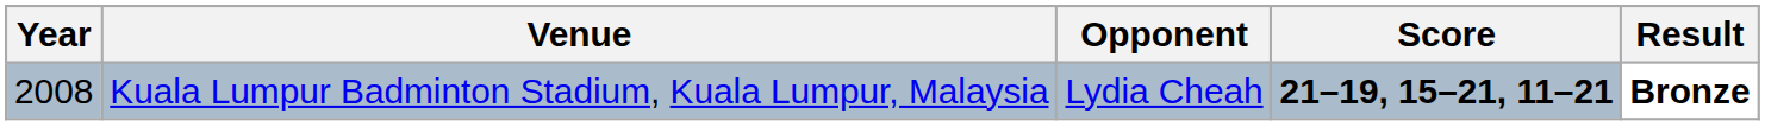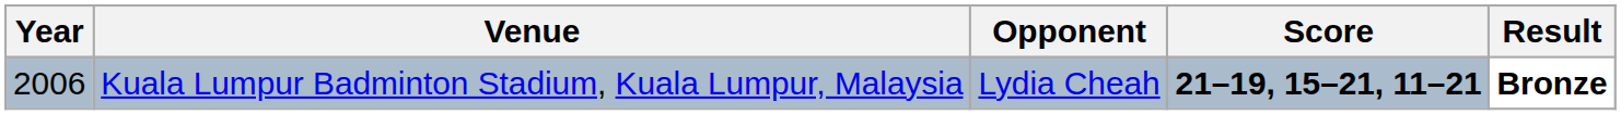Kuala Lumpur Badminton Stadium, Kuala Lumpur, Malaysia | Year: 2008 -> 2006
